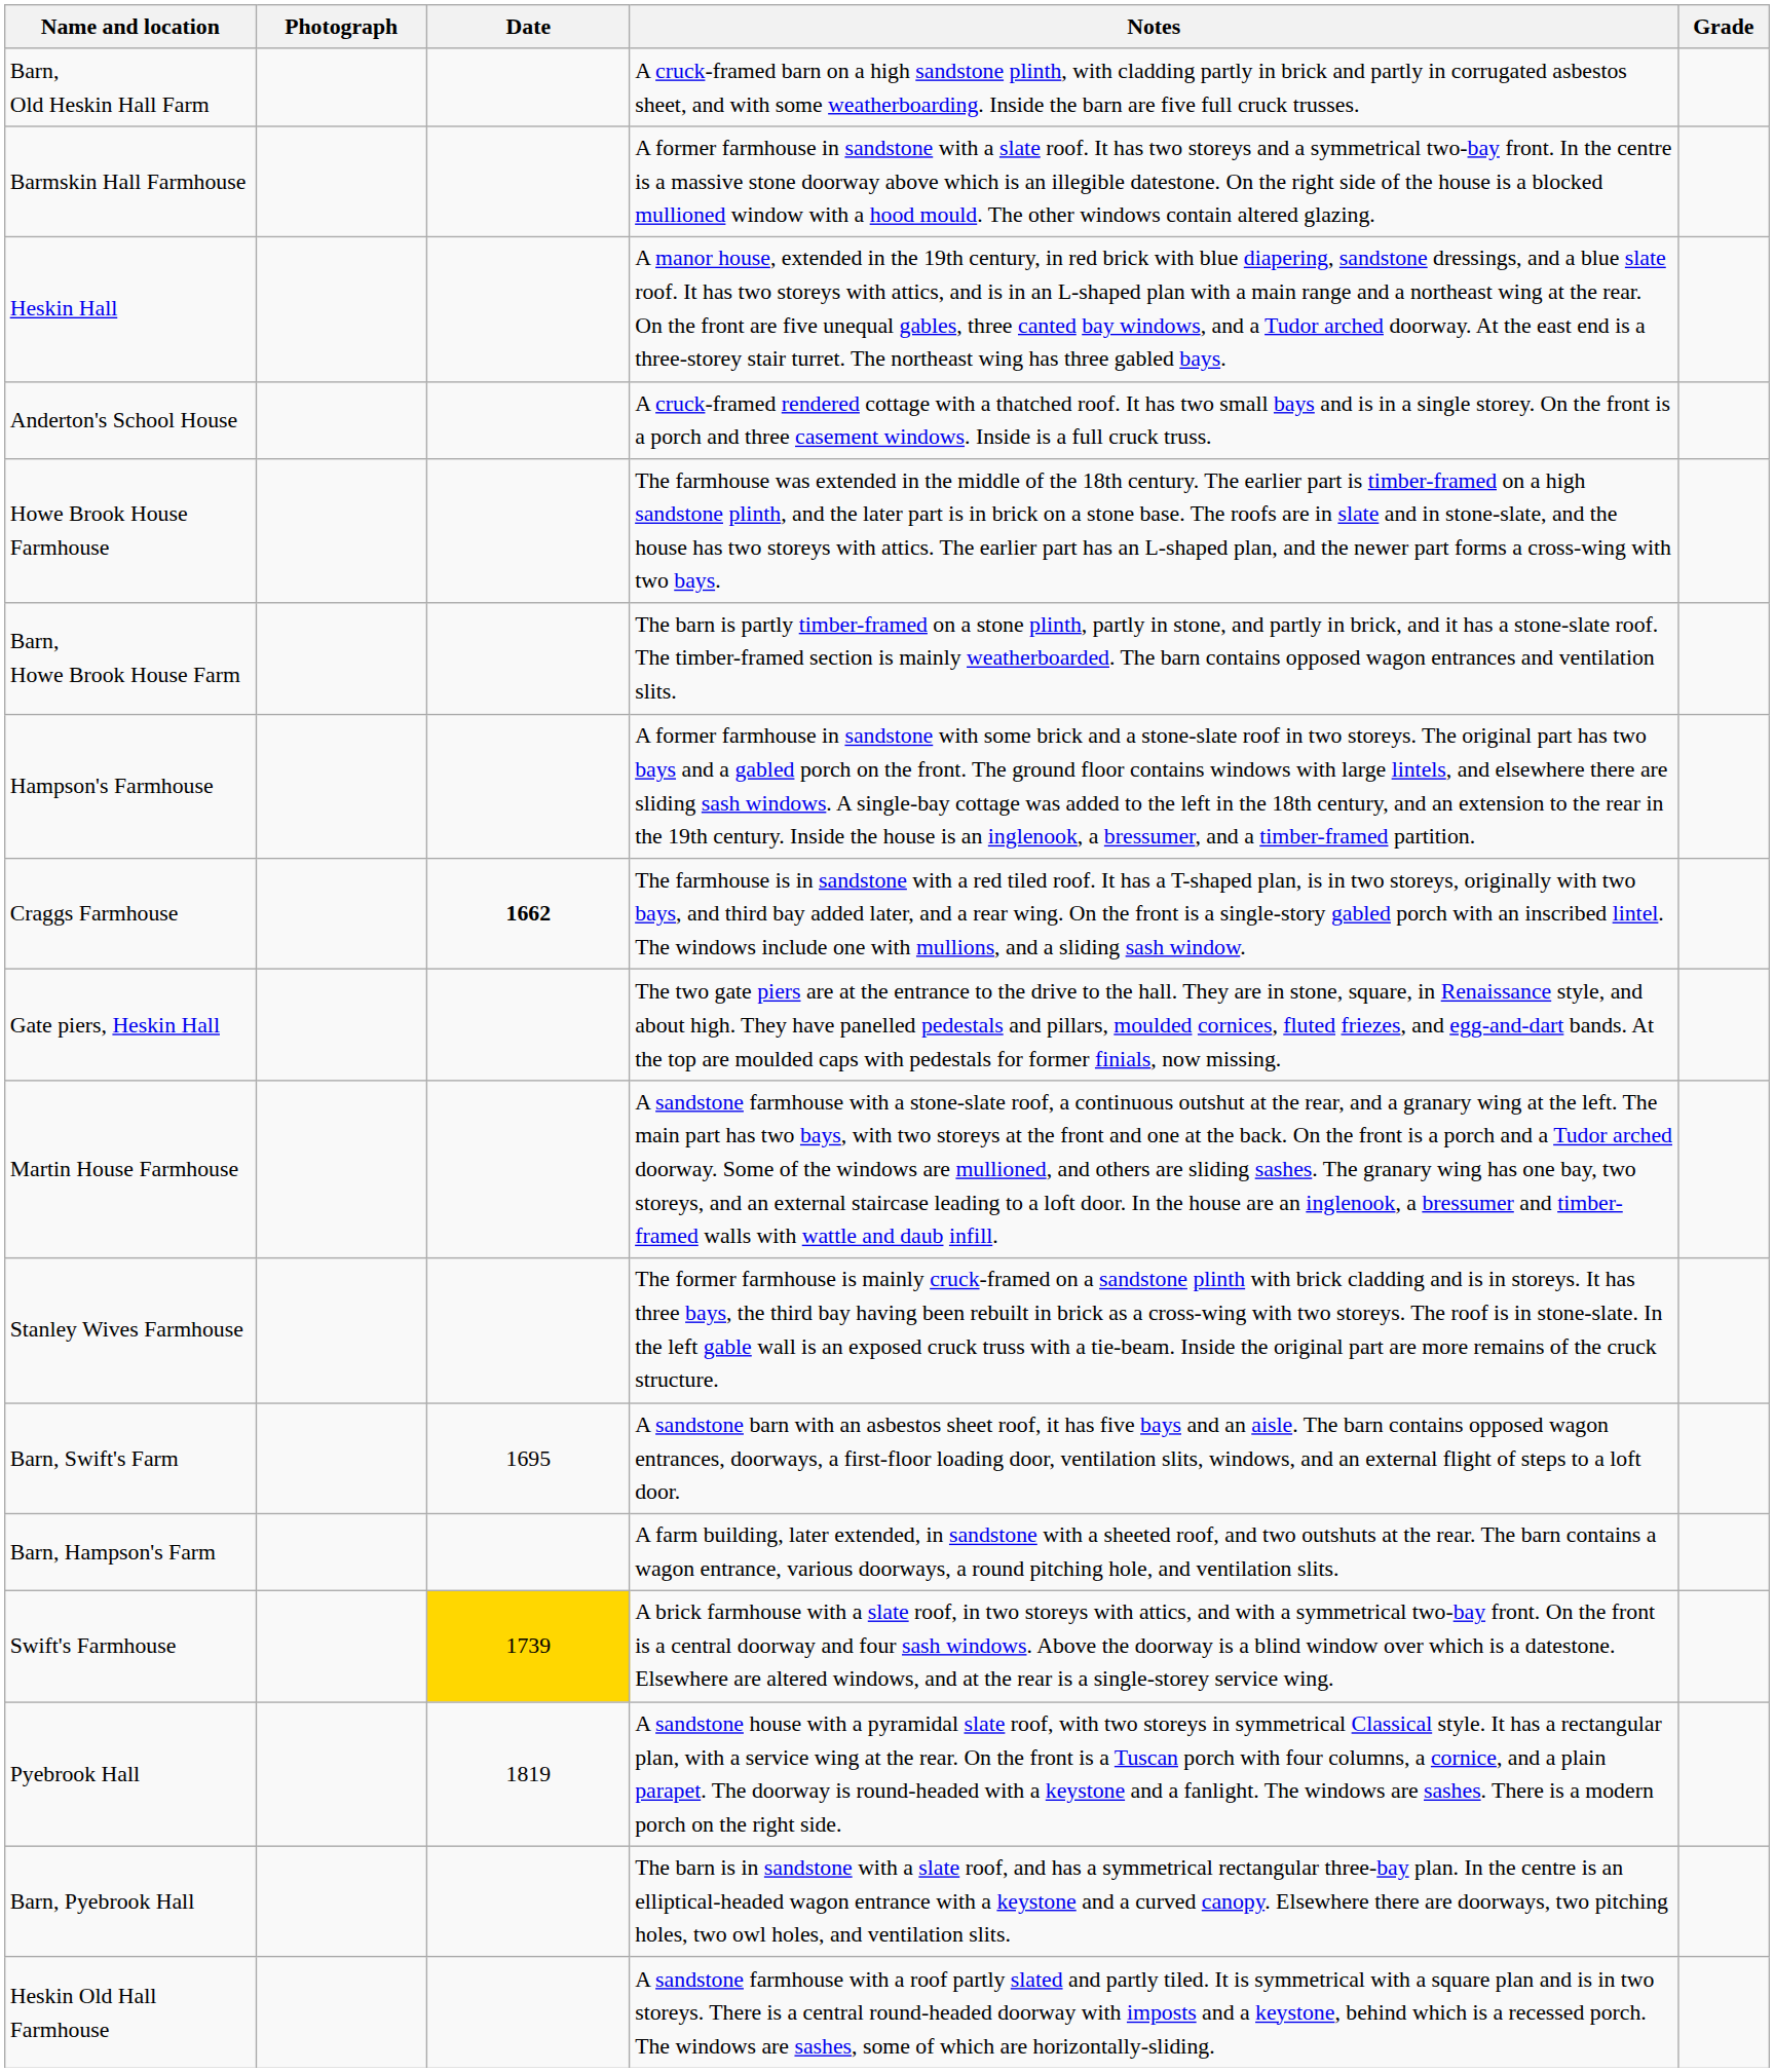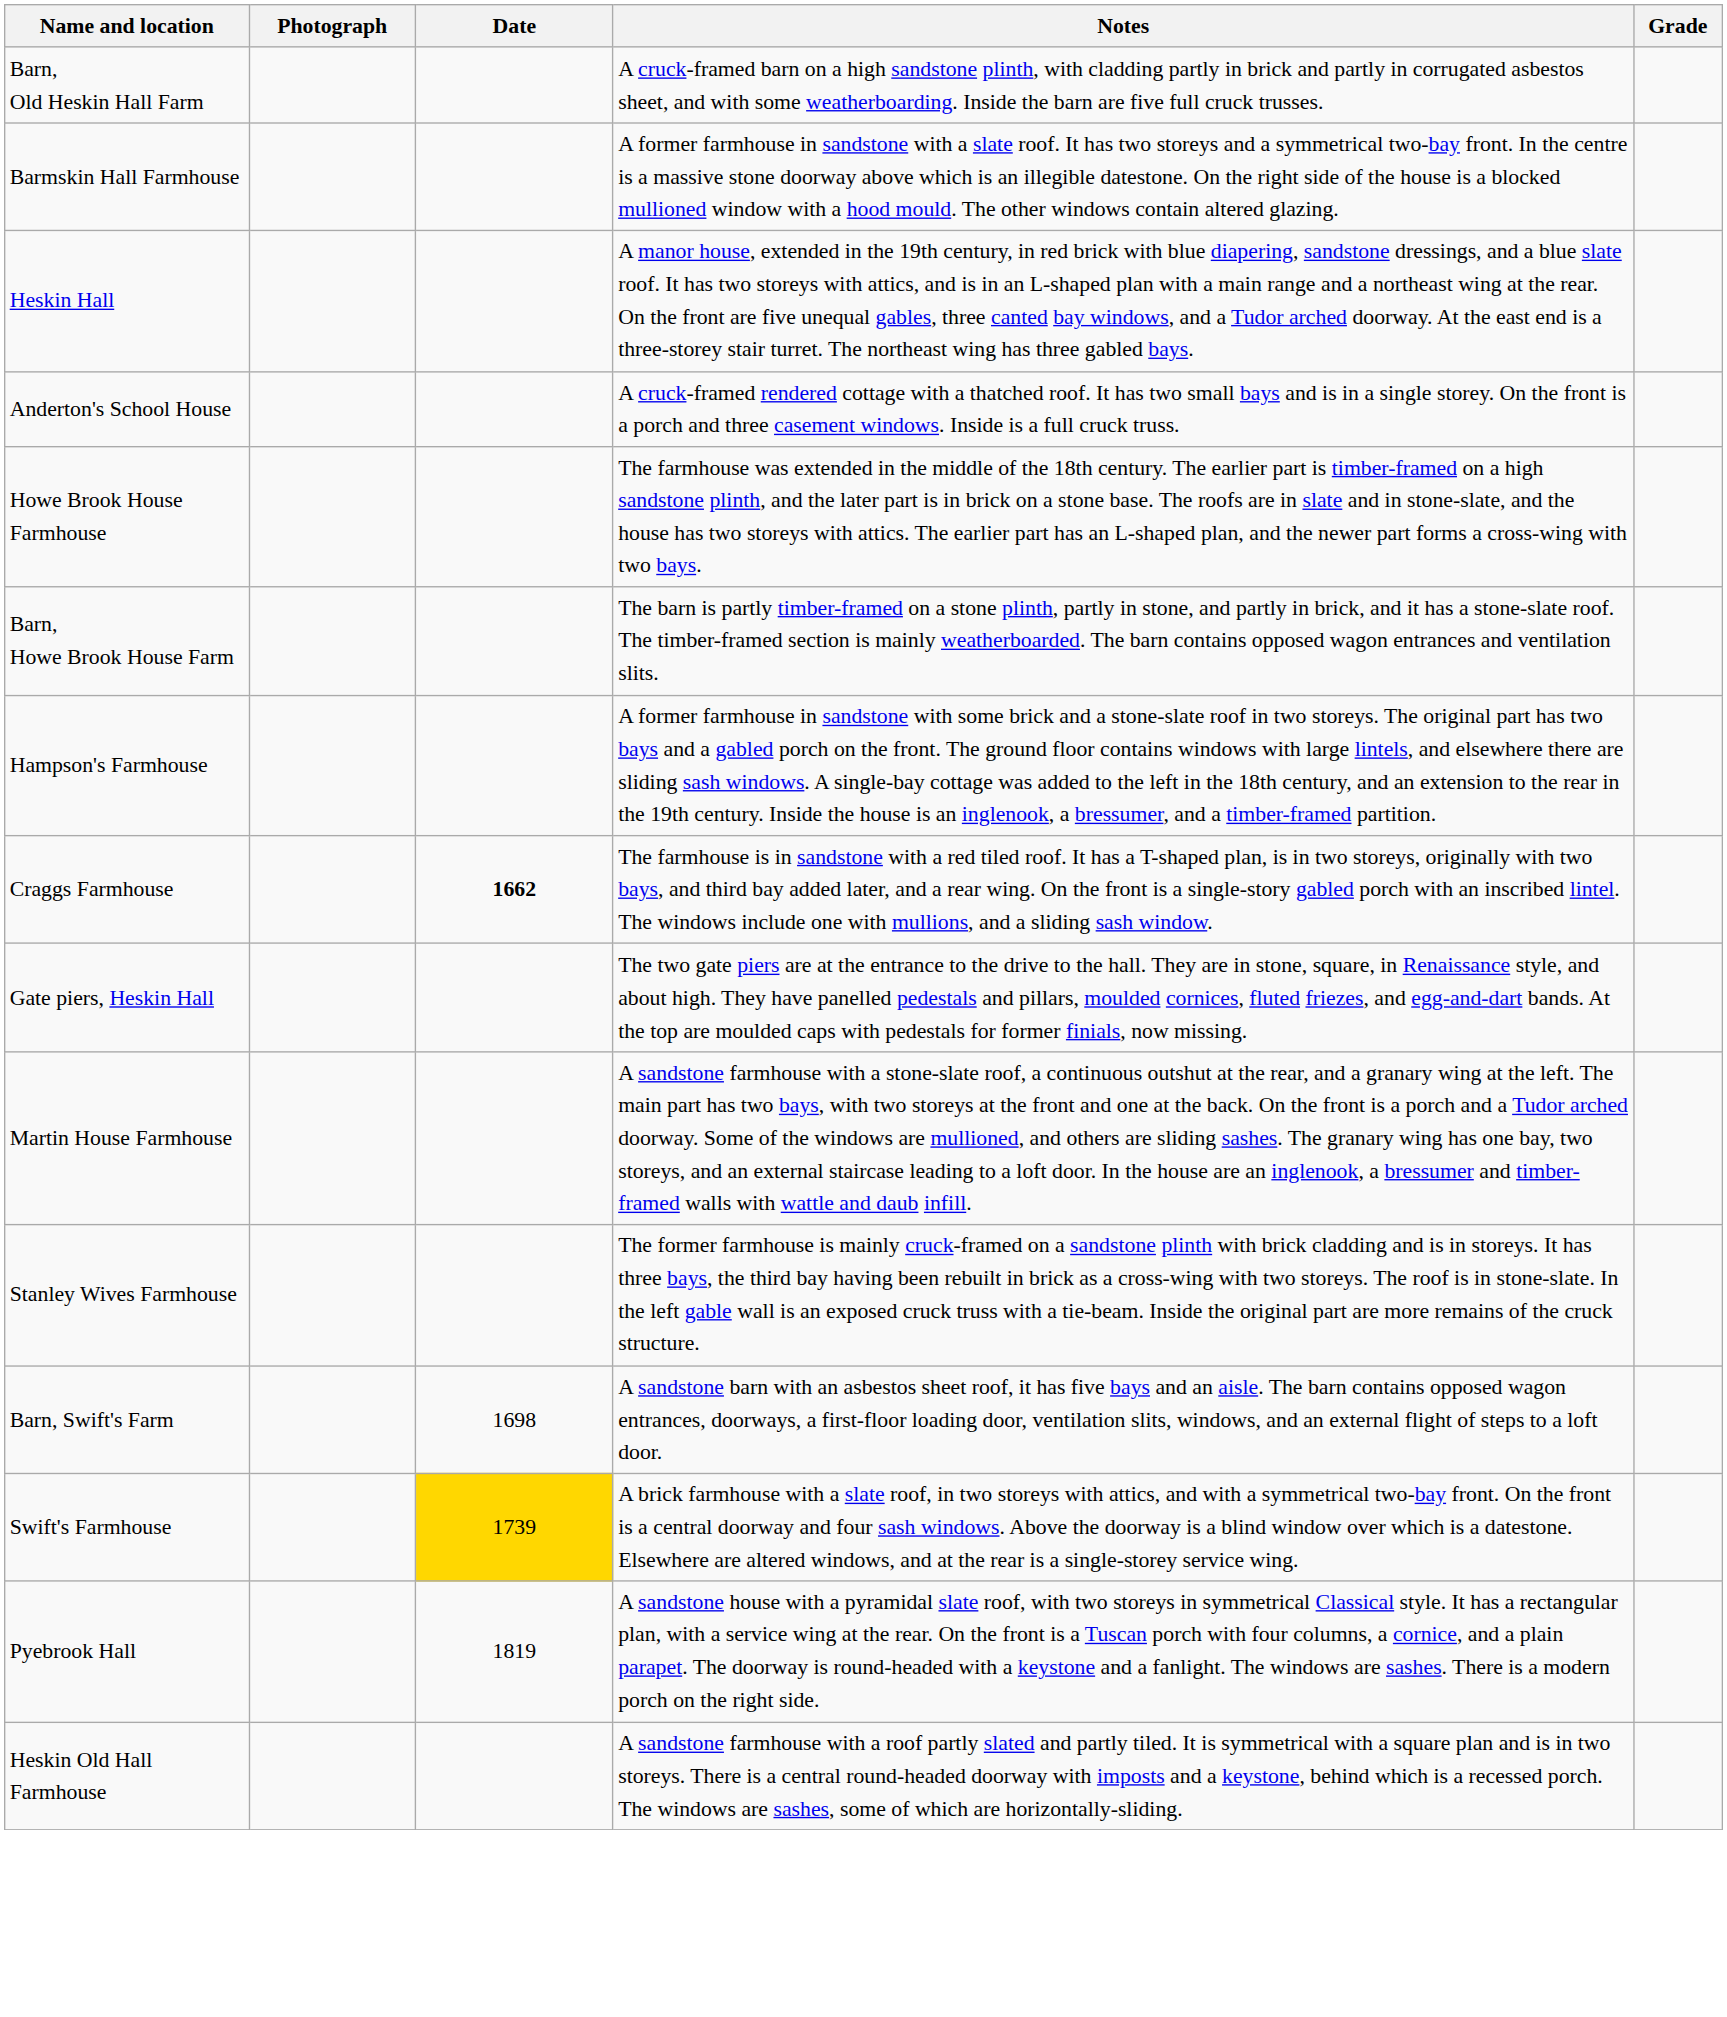Barn, Swift's Farm | Date: 1695 -> 1698
- row: Barn, Hampson's Farm | A farm building, later extended, in sandstone with a sheeted roof, and two outshuts at the rear. The barn contains a wagon entrance, various doorways, a round pitching hole, and ventilation slits.
- row: Barn, Pyebrook Hall | The barn is in sandstone with a slate roof, and has a symmetrical rectangular three-bay plan. In the centre is an elliptical-headed wagon entrance with a keystone and a curved canopy. Elsewhere there are doorways, two pitching holes, two owl holes, and ventilation slits.
